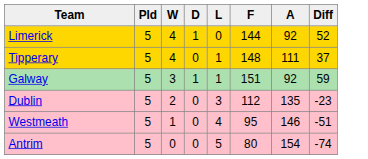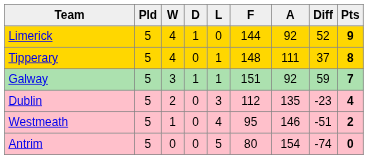+ column: Pts | 9 | 8 | 7 | 4 | 2 | 0
